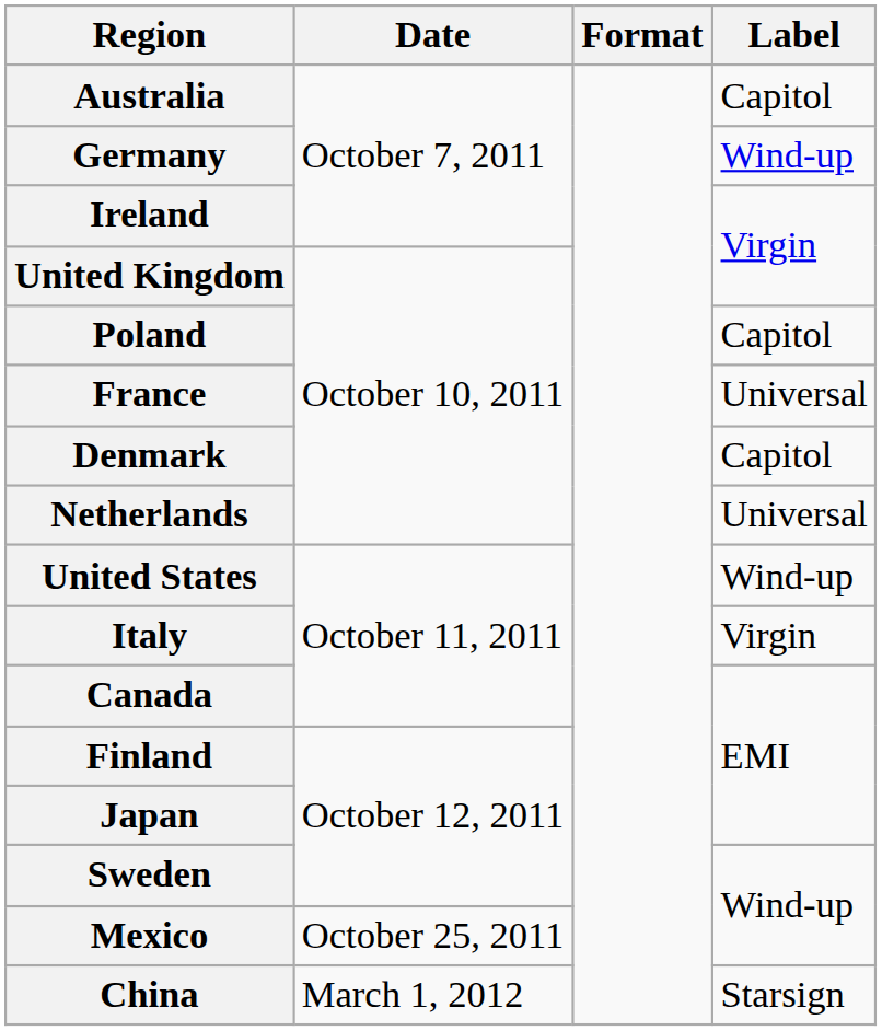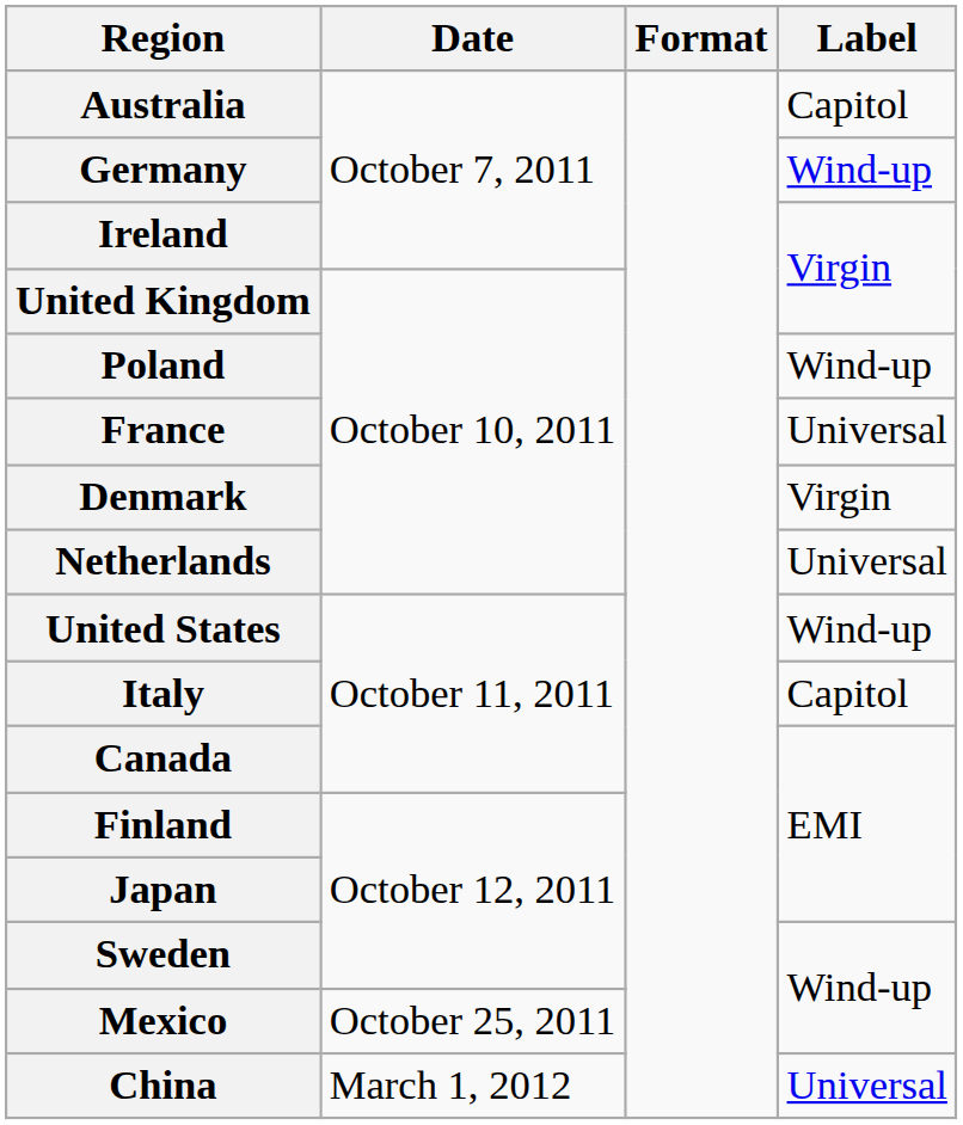Poland | Label: Capitol -> Wind-up
Denmark | Label: Capitol -> Virgin
Italy | Label: Virgin -> Capitol
China | Label: Starsign -> Universal
